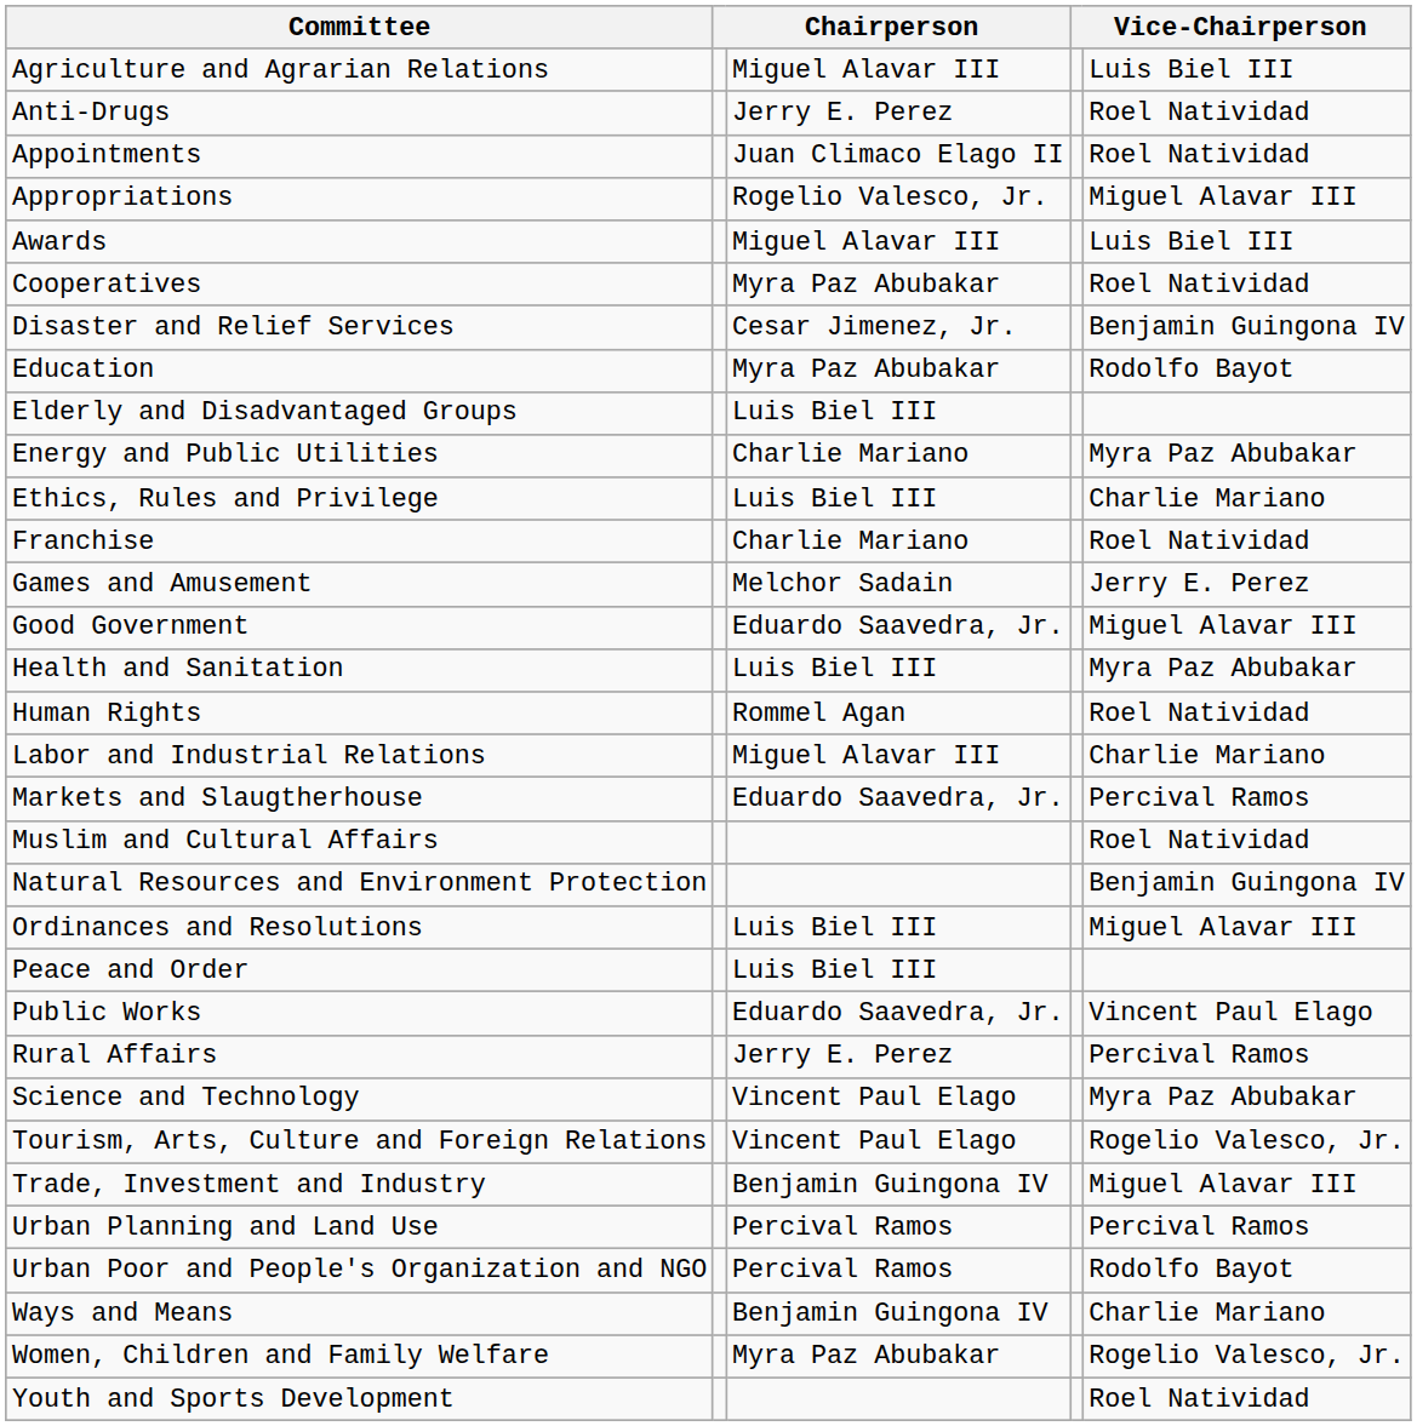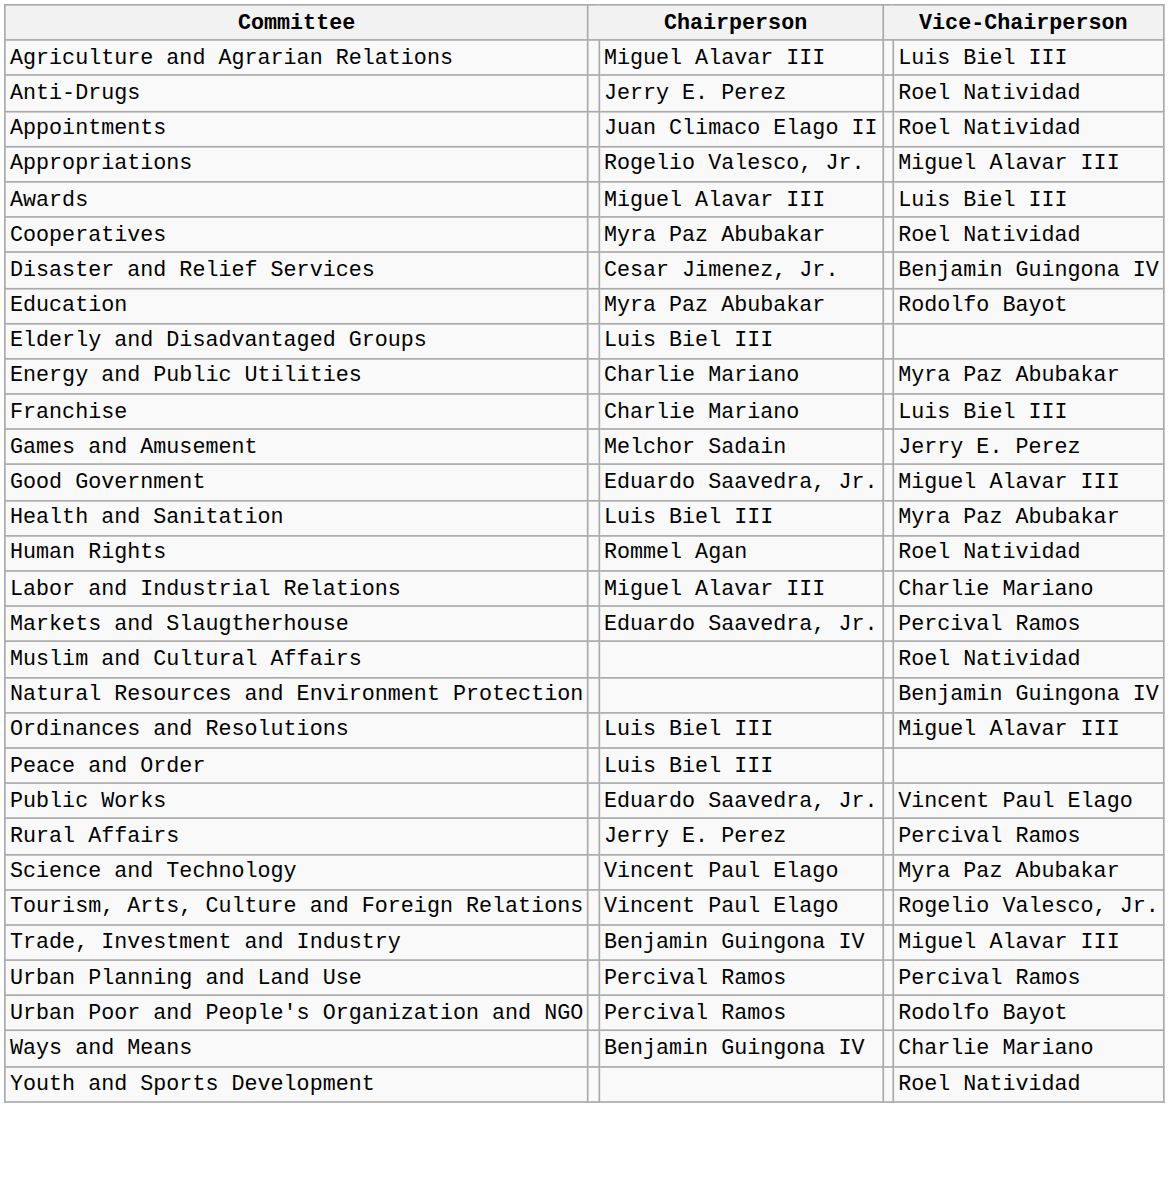- row: Ethics, Rules and Privilege | Luis Biel III | Charlie Mariano
Franchise | column 5: Roel Natividad -> Luis Biel III
- row: Women, Children and Family Welfare | Myra Paz Abubakar | Rogelio Valesco, Jr.
